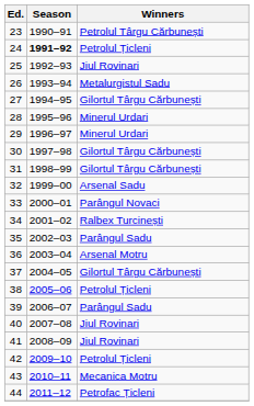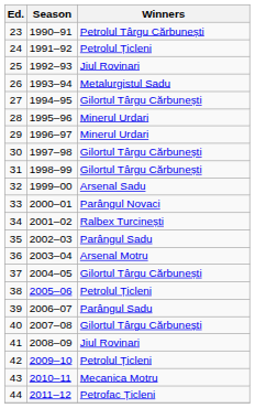24 | Season: bold -> normal
40 | Winners: Jiul Rovinari -> Gilortul Târgu Cărbunești
